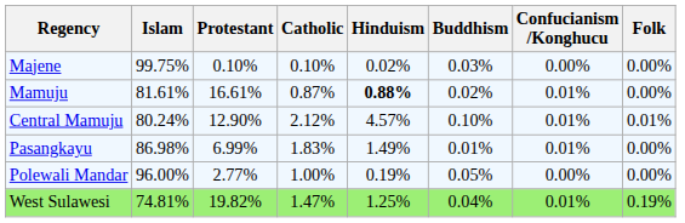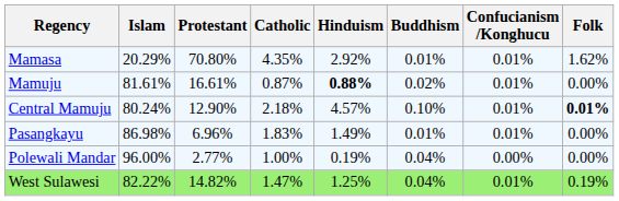- row: Majene | 99.75% | 0.10% | 0.10% | 0.02% | 0.03% | 0.00% | 0.00%
+ row: Mamasa | 20.29% | 70.80% | 4.35% | 2.92% | 0.01% | 0.01% | 1.62%
Central Mamuju | Catholic: 2.12% -> 2.18%
Central Mamuju | Folk: normal -> bold
Pasangkayu | Protestant: 6.99% -> 6.96%
Polewali Mandar | Buddhism: 0.05% -> 0.04%
West Sulawesi | Islam: 74.81% -> 82.22%
West Sulawesi | Protestant: 19.82% -> 14.82%
